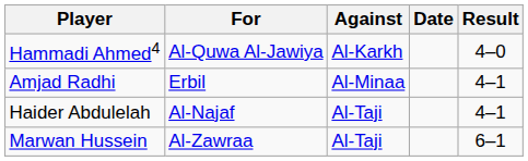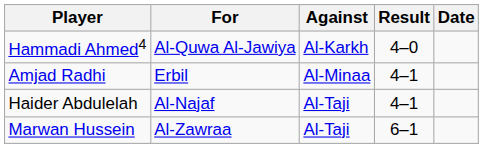columns swapped: Result <-> Date
